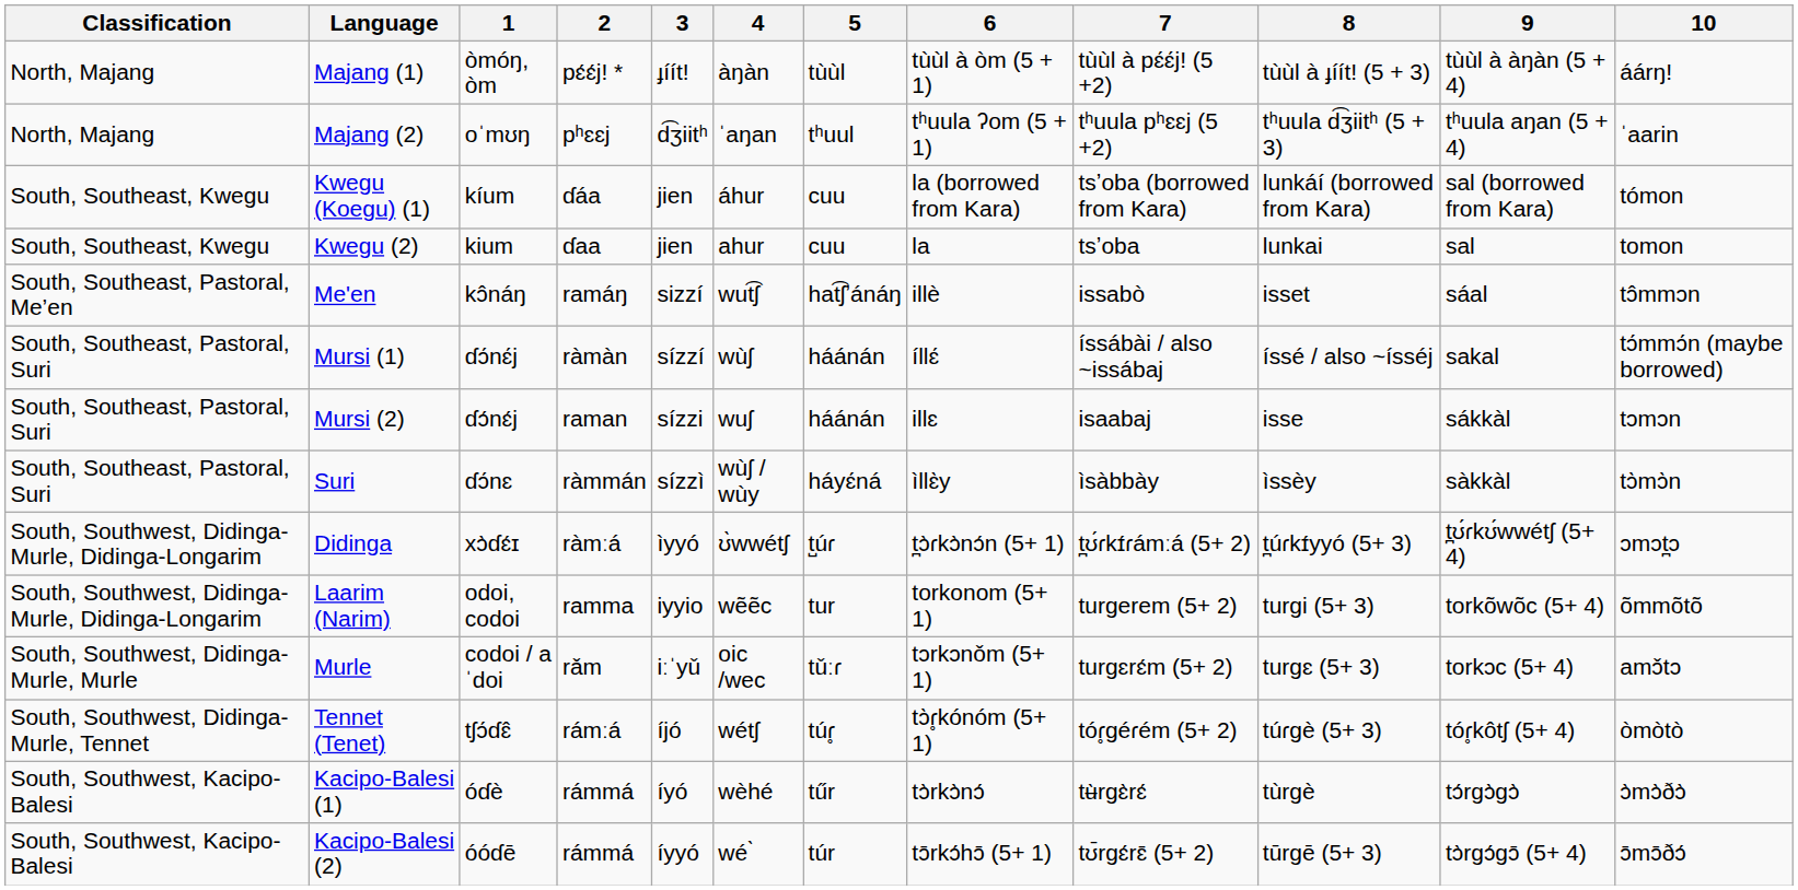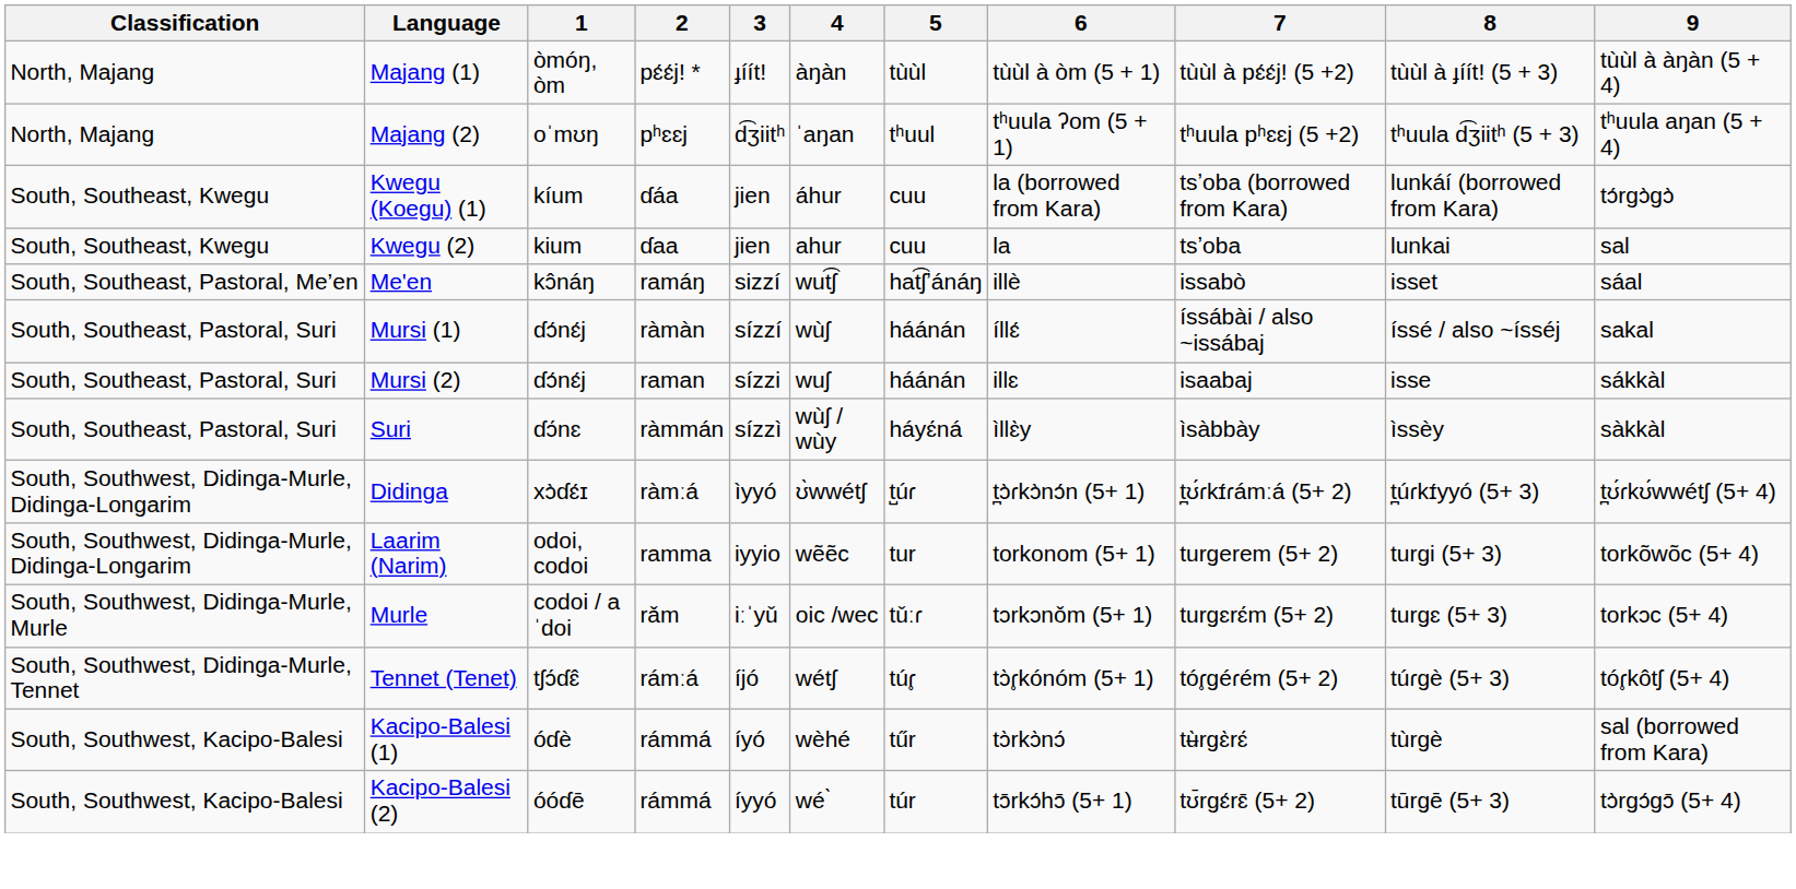- column: 10 | áárŋǃ | ˈaarin | tómon | tomon | tɔ̂mmɔn | tɔ́mmɔ́n (maybe borrowed) | tɔmɔn | tɔ̀mɔ̀n | ɔmɔt̪ɔ | õmmõtõ | amɔ̌tɔ | òmòtò | ɔ̀mɔ̀ðɔ̀ | ɔ̄mɔ̄ðɔ́
Kwegu (Koegu) (1) | 9: sal (borrowed from Kara) -> tɔ́rɡɔ̀ɡɔ̀
Kacipo-Balesi (1) | 9: tɔ́rɡɔ̀ɡɔ̀ -> sal (borrowed from Kara)
